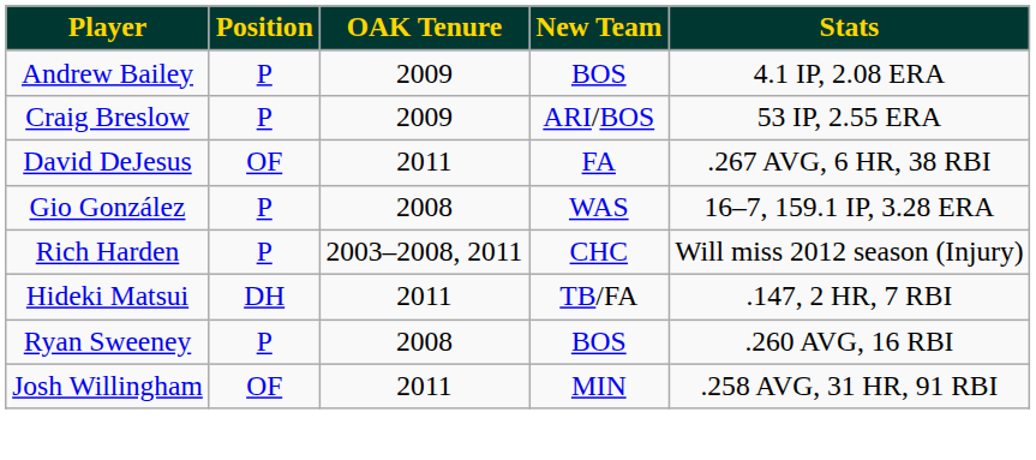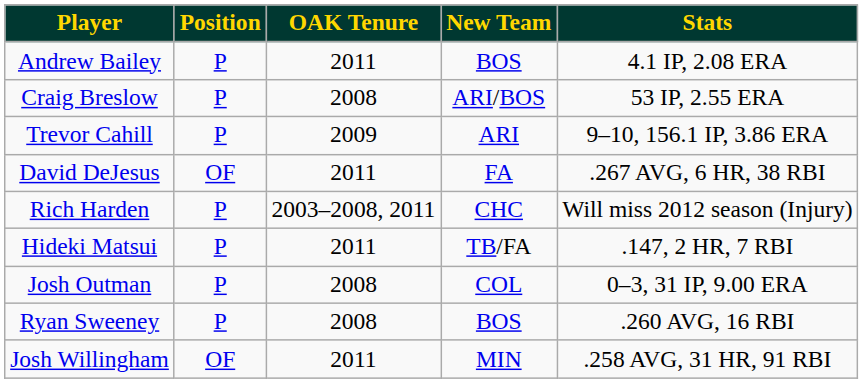Andrew Bailey | OAK Tenure: 2009 -> 2011
Craig Breslow | OAK Tenure: 2009 -> 2008
+ row: Trevor Cahill | P | 2009 | ARI | 9–10, 156.1 IP, 3.86 ERA
- row: Gio González | P | 2008 | WAS | 16–7, 159.1 IP, 3.28 ERA
Hideki Matsui | Position: DH -> P
+ row: Josh Outman | P | 2008 | COL | 0–3, 31 IP, 9.00 ERA
